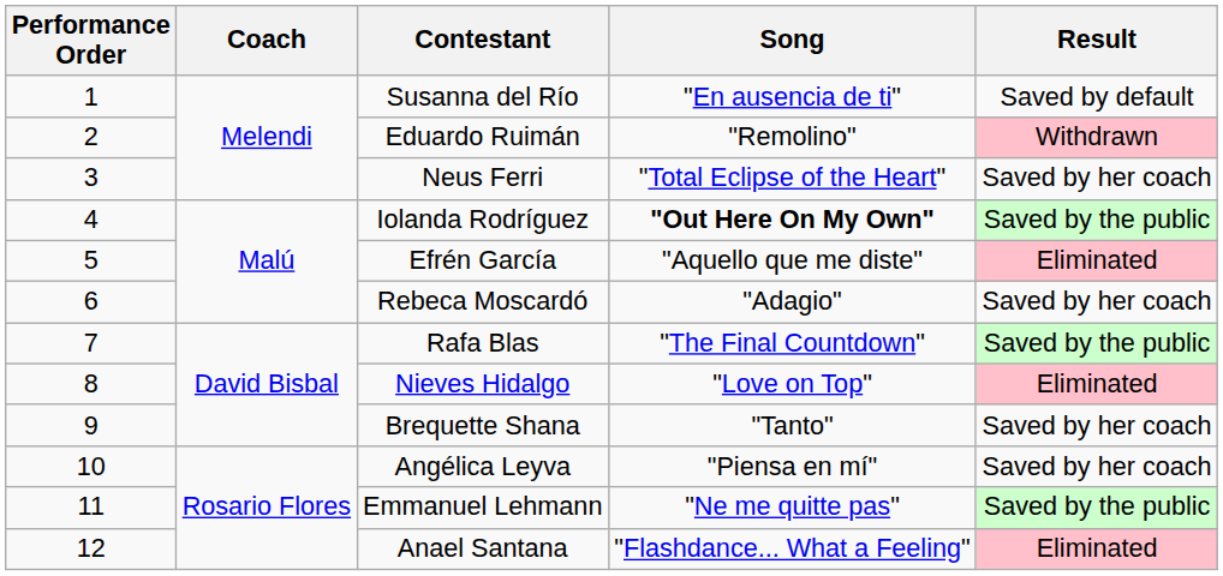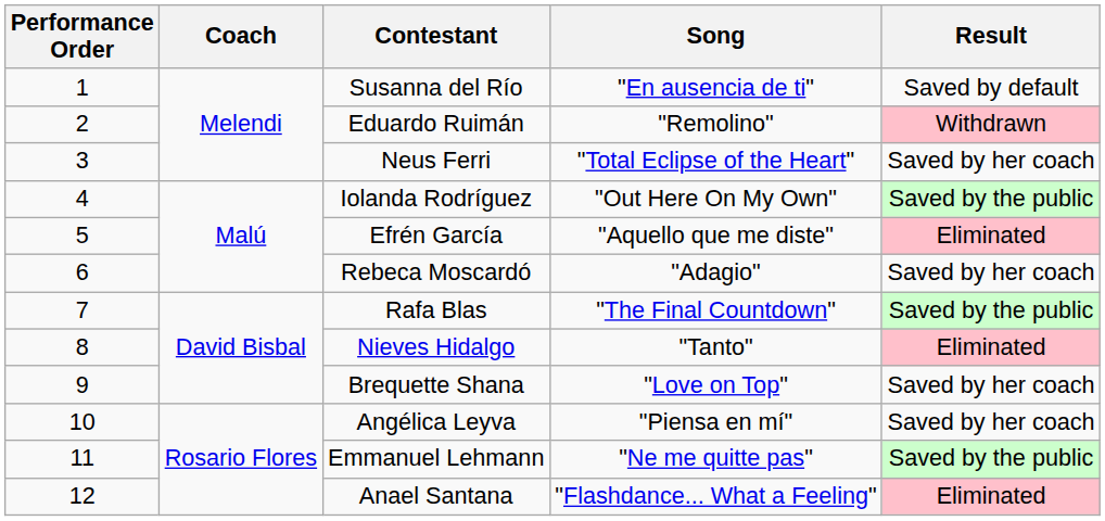Iolanda Rodríguez | Song: bold -> normal
Nieves Hidalgo | Song: "Love on Top" -> "Tanto"
Brequette Shana | Song: "Tanto" -> "Love on Top"
